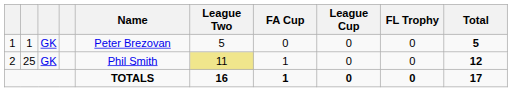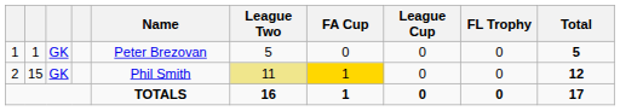2 | column 2: 25 -> 15
2 | FA Cup: no background -> gold background
